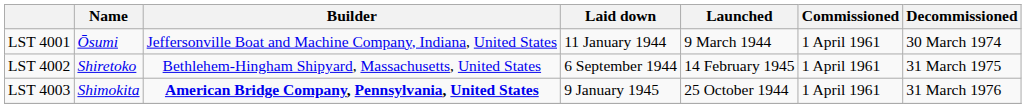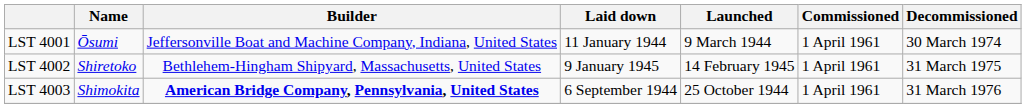LST 4002 | Laid down: 6 September 1944 -> 9 January 1945
LST 4003 | Laid down: 9 January 1945 -> 6 September 1944
